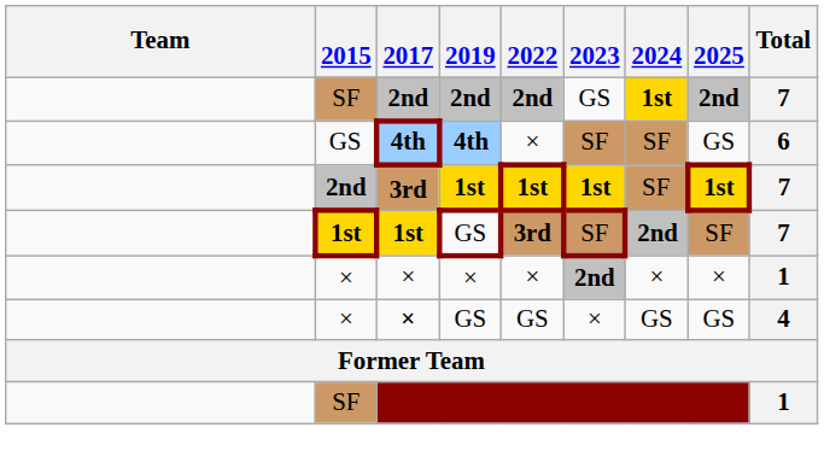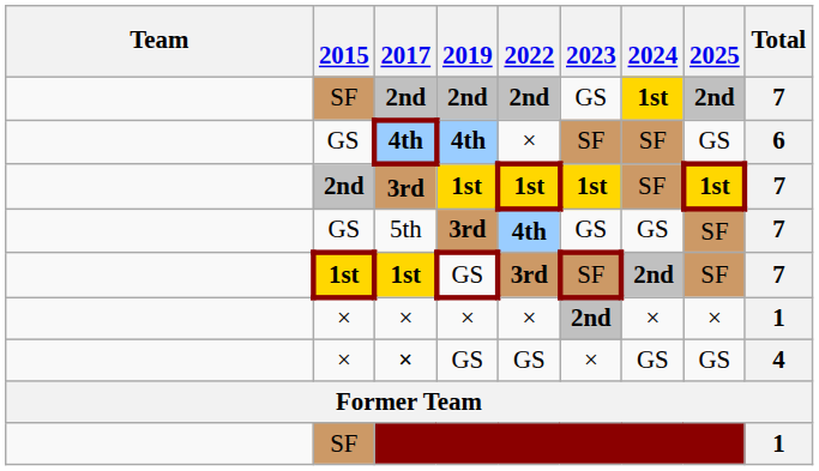+ row: GS | 5th | 3rd | 4th | GS | GS | SF | 7
